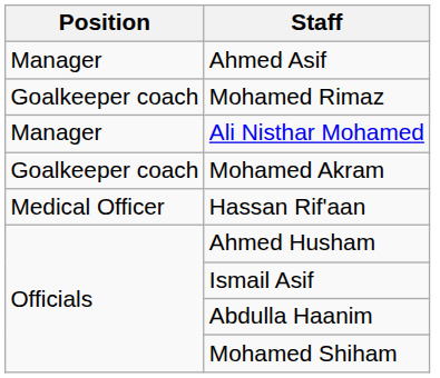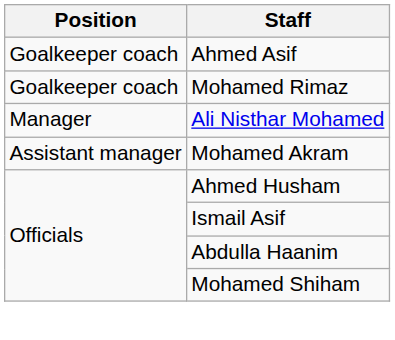Ahmed Asif | Position: Manager -> Goalkeeper coach
Mohamed Akram | Position: Goalkeeper coach -> Assistant manager
- row: Medical Officer | Hassan Rif'aan
